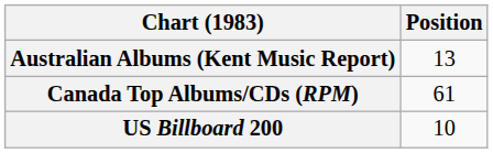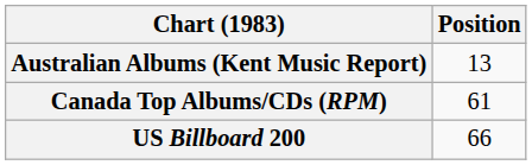US Billboard 200 | Position: 10 -> 66
